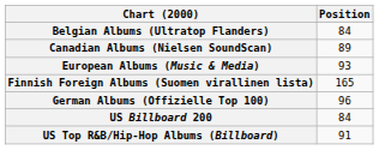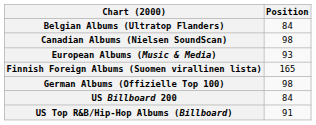Canadian Albums (Nielsen SoundScan) | Position: 89 -> 98
German Albums (Offizielle Top 100) | Position: 96 -> 98
